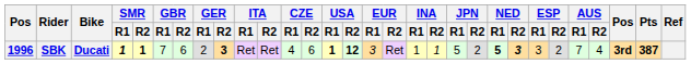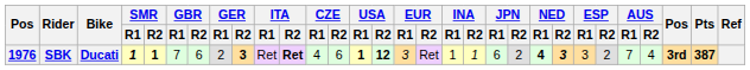SBK | column 1: 1996 -> 1976
SBK | ITA / R2: normal -> bold
SBK | JPN / R1: 5 -> 6
SBK | NED / R1: 5 -> 4
